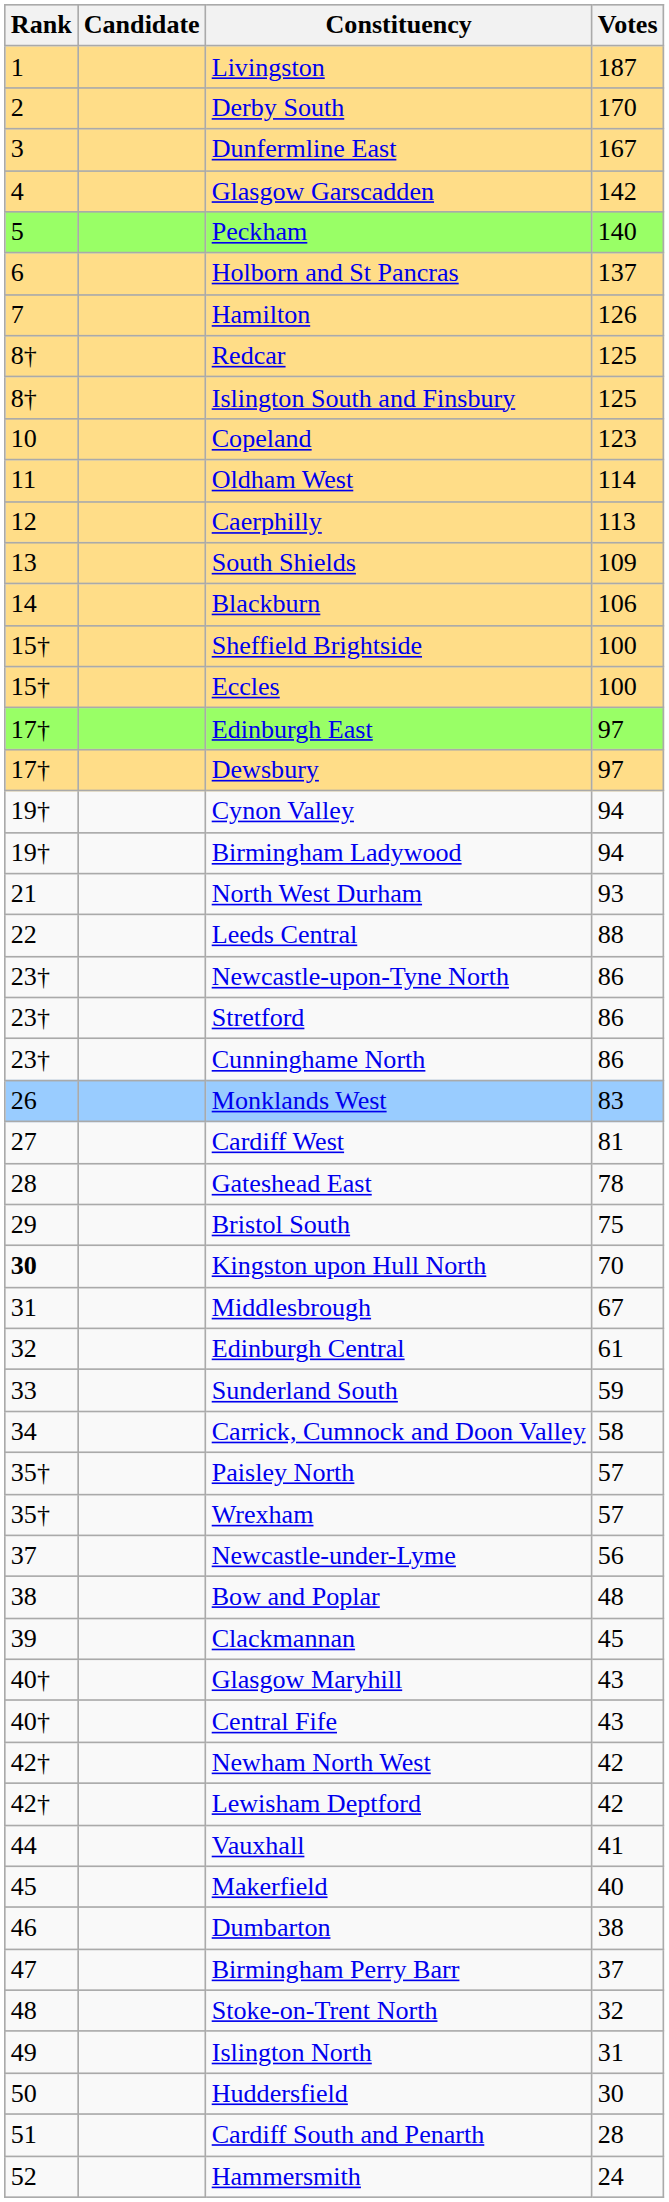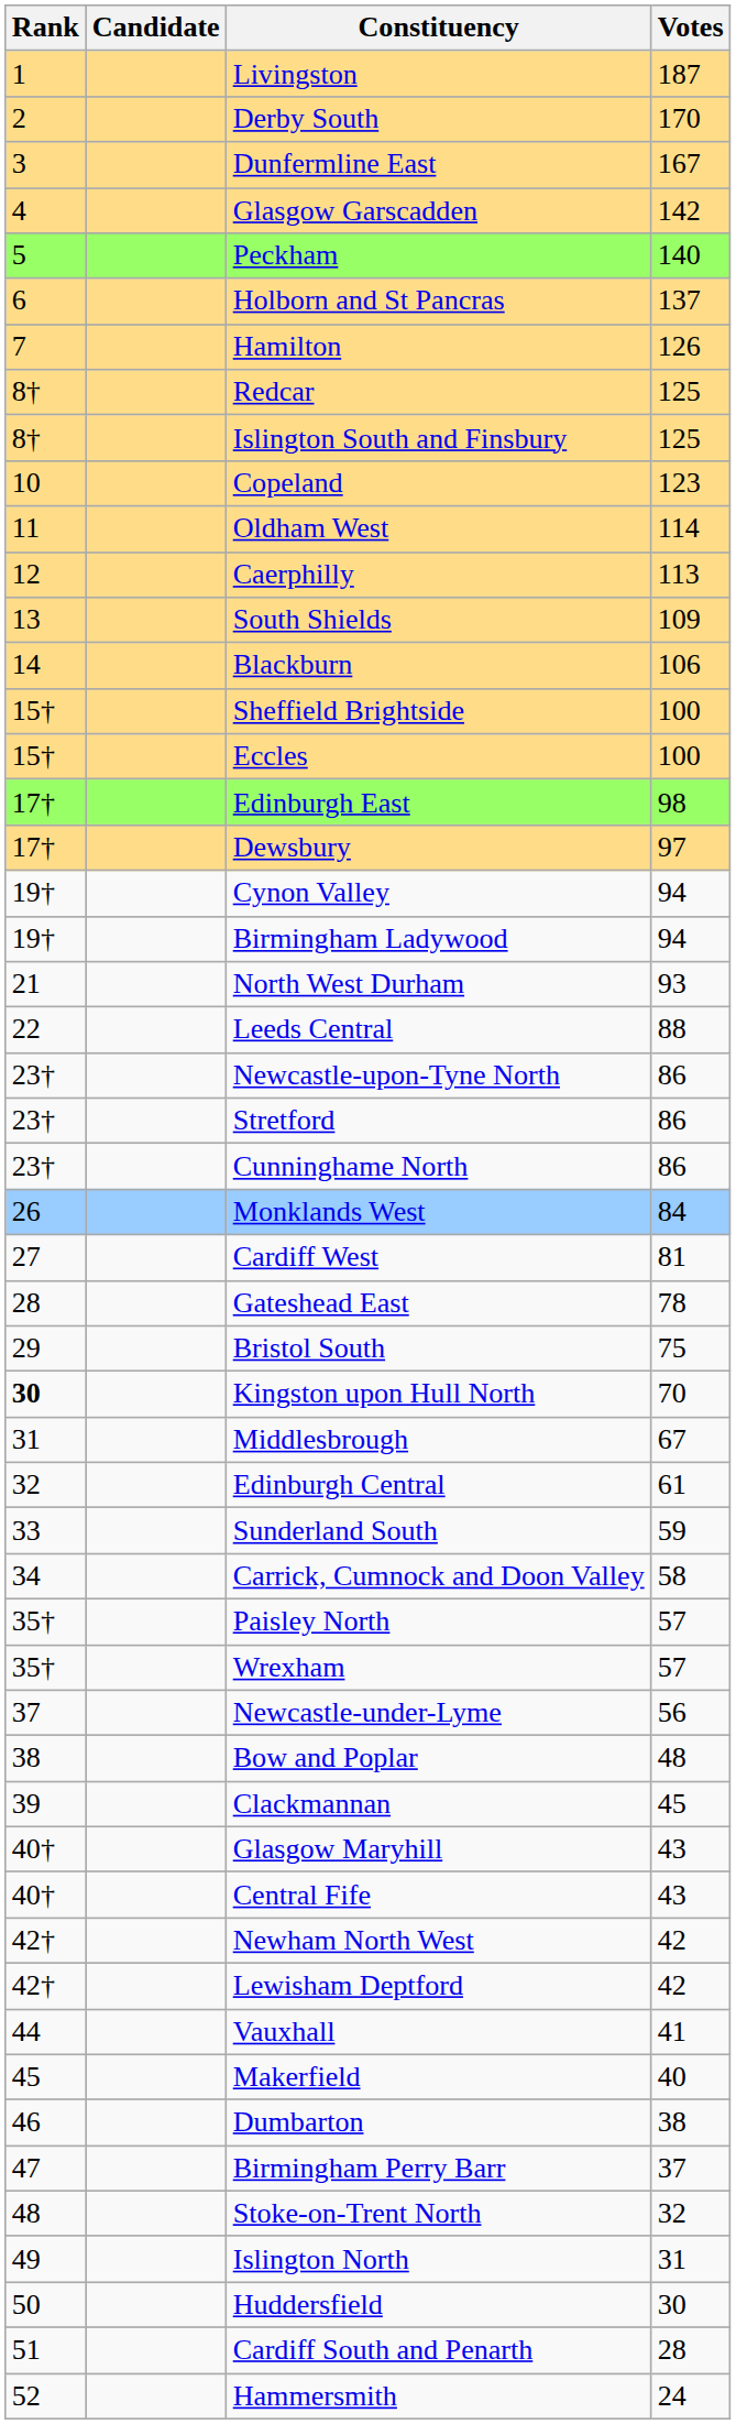Edinburgh East | Votes: 97 -> 98
Monklands West | Votes: 83 -> 84
